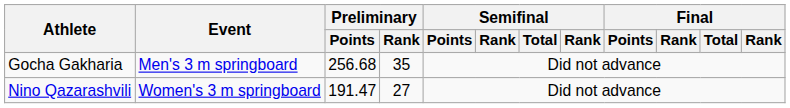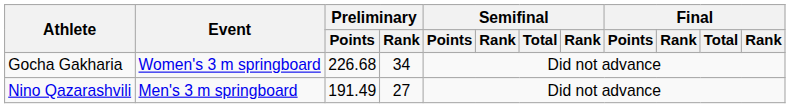Gocha Gakharia | Event: Men's 3 m springboard -> Women's 3 m springboard
Gocha Gakharia | Preliminary / Points: 256.68 -> 226.68
Gocha Gakharia | Preliminary / Rank: 35 -> 34
Nino Qazarashvili | Event: Women's 3 m springboard -> Men's 3 m springboard
Nino Qazarashvili | Preliminary / Points: 191.47 -> 191.49
